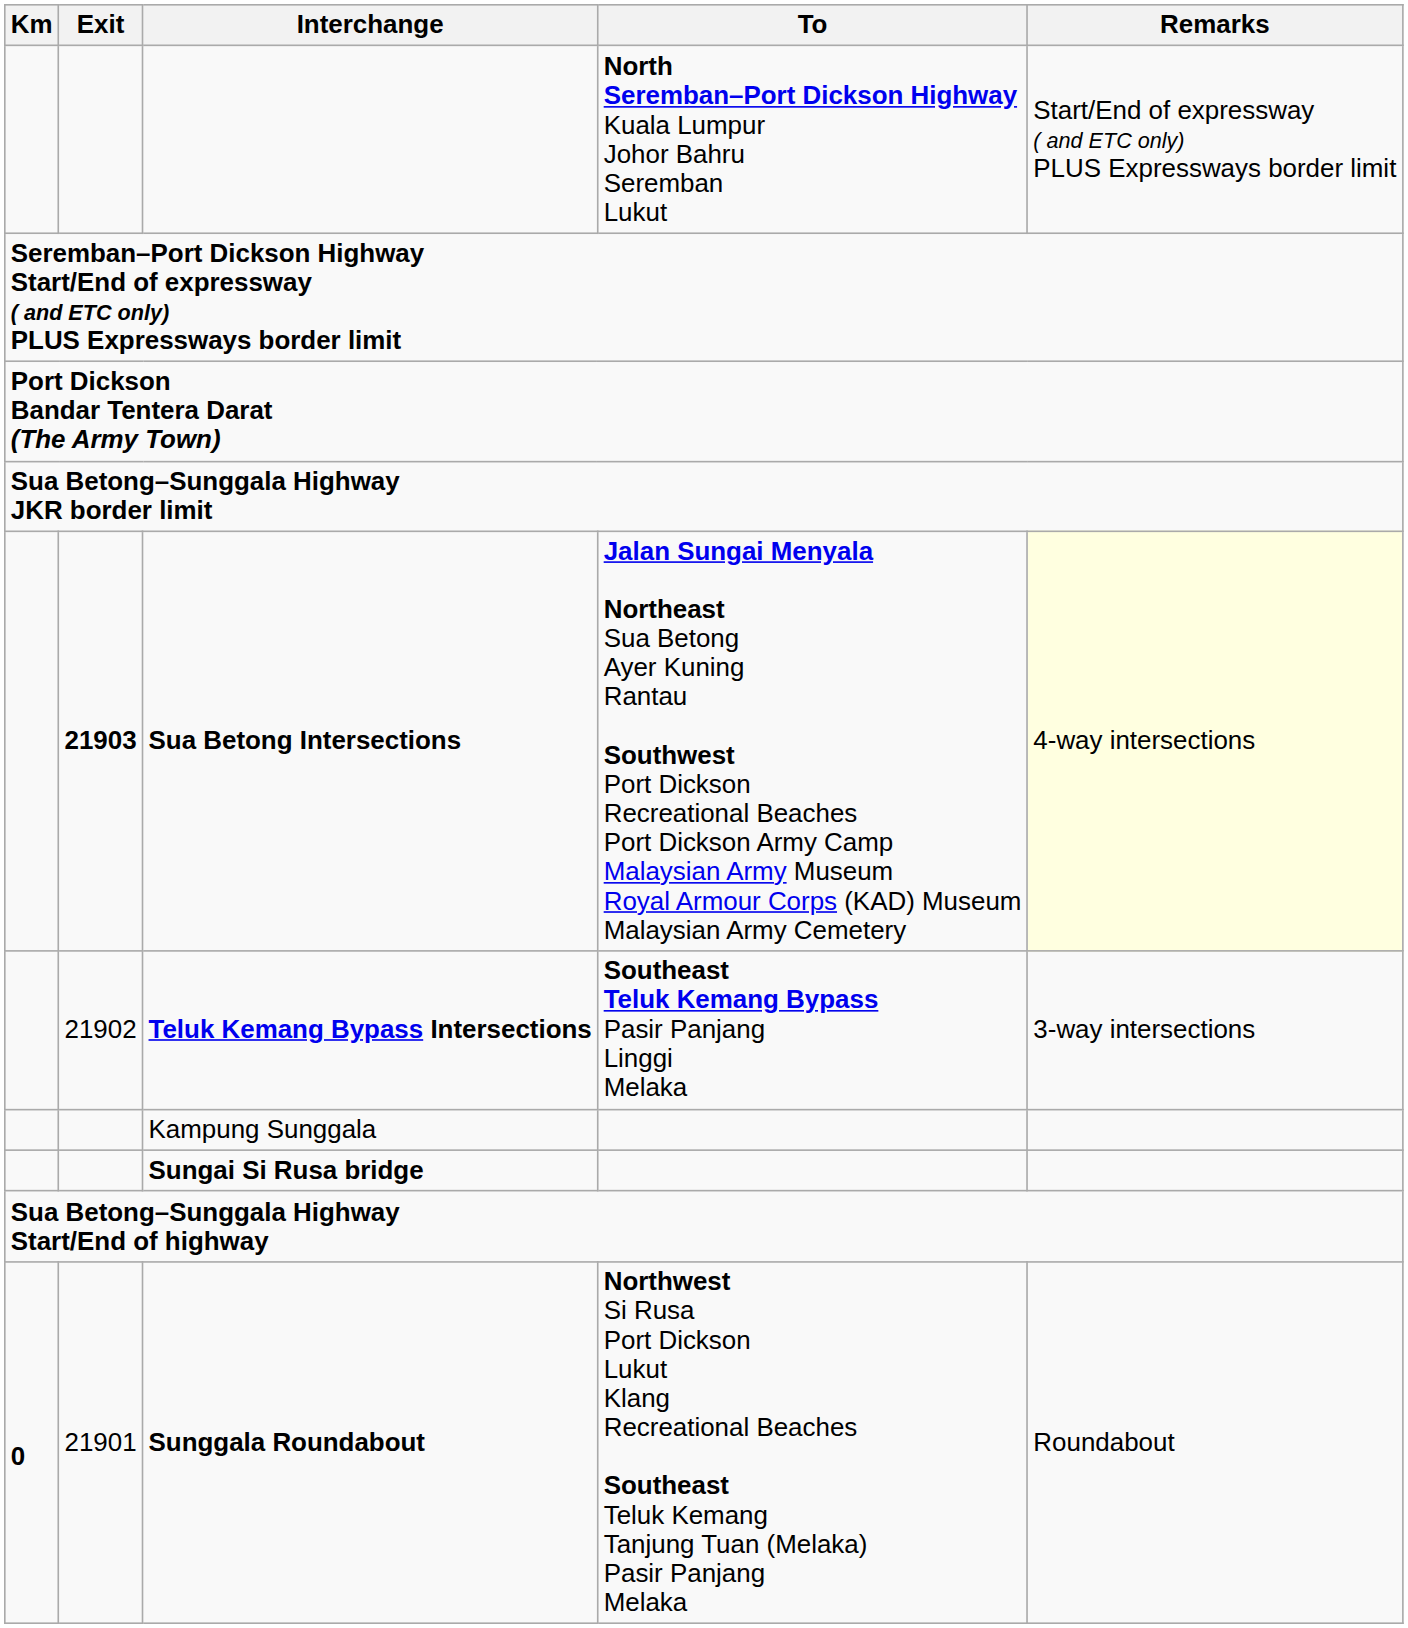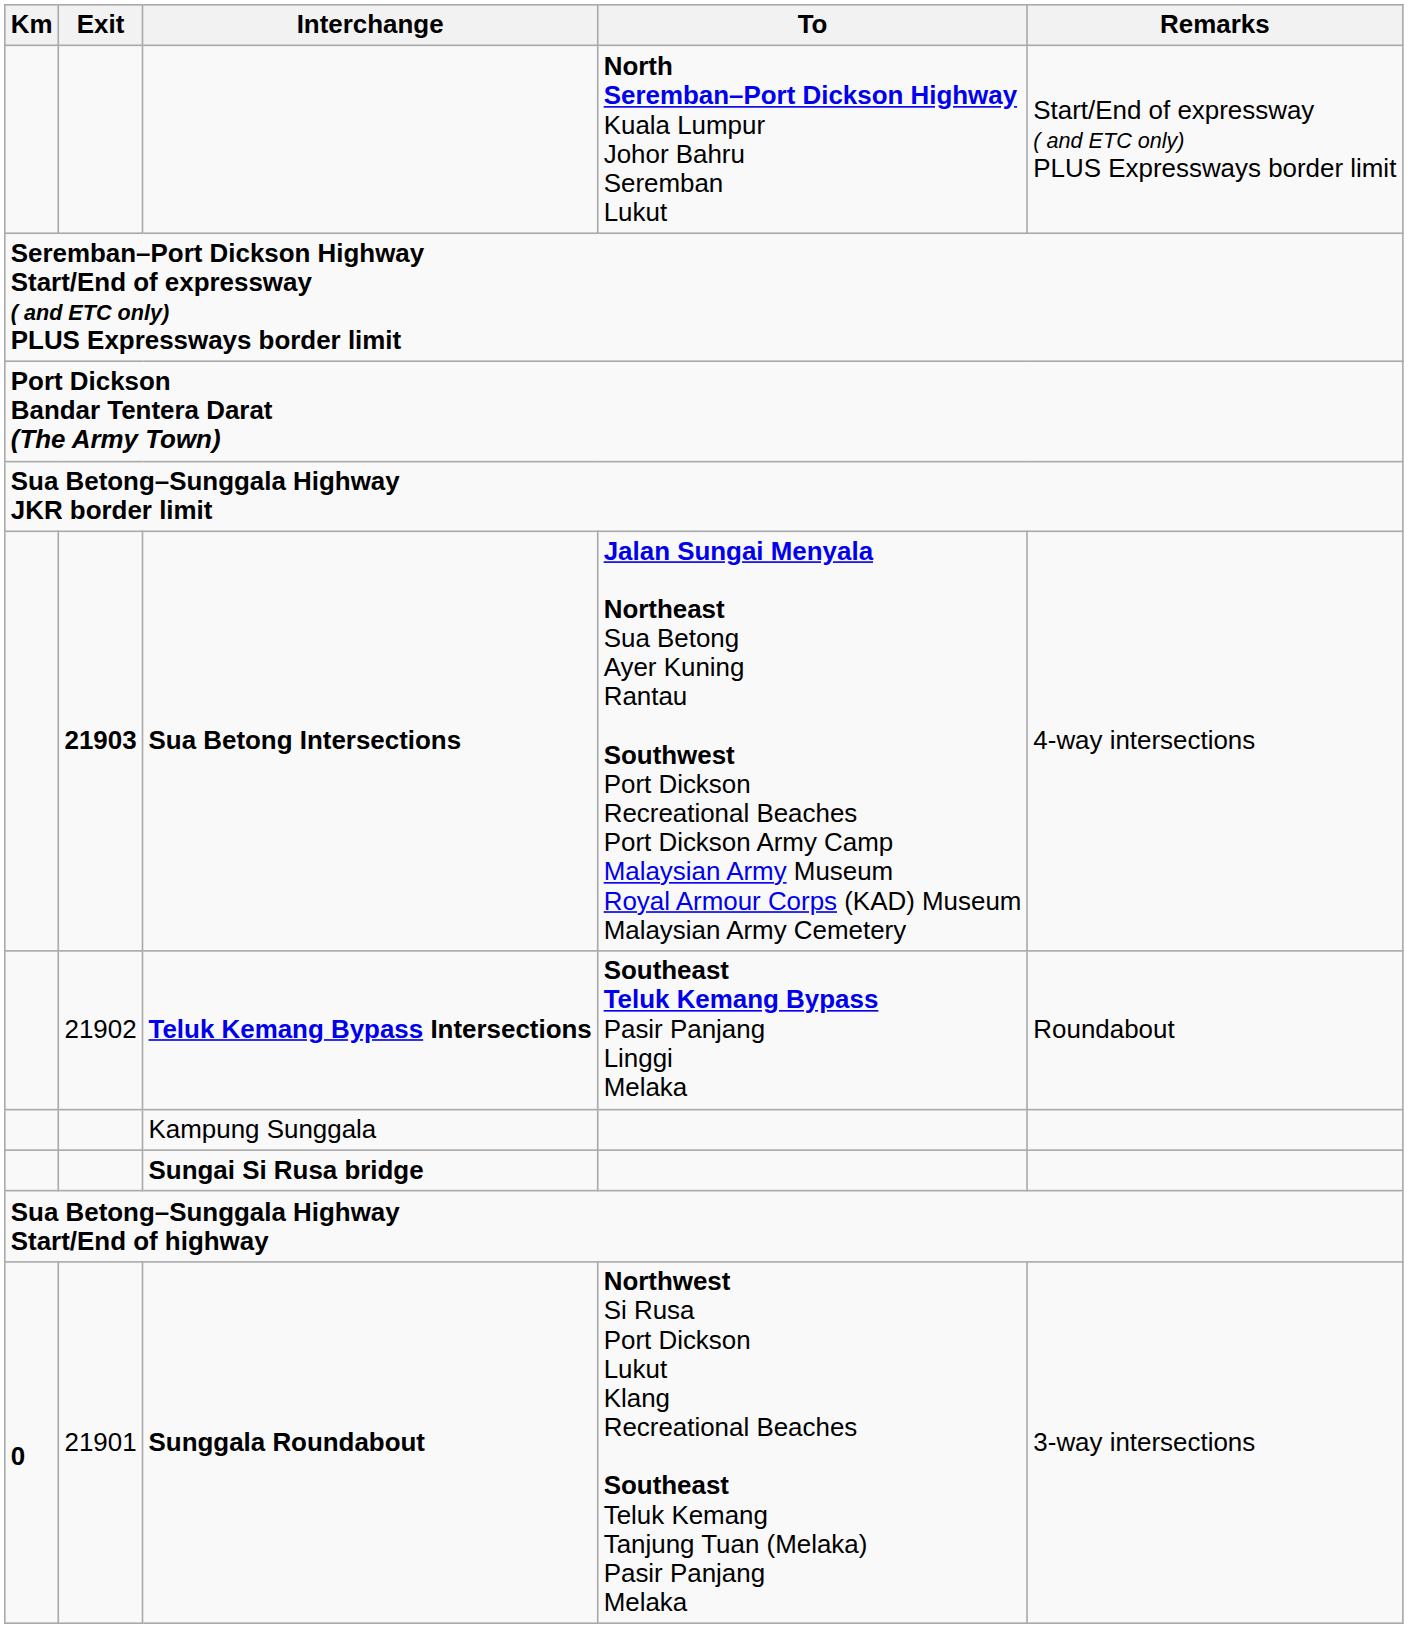Sua Betong Intersections | Remarks: lightyellow background -> no background
Teluk Kemang Bypass Intersections | Remarks: 3-way intersections -> Roundabout
Sunggala Roundabout | Remarks: Roundabout -> 3-way intersections
